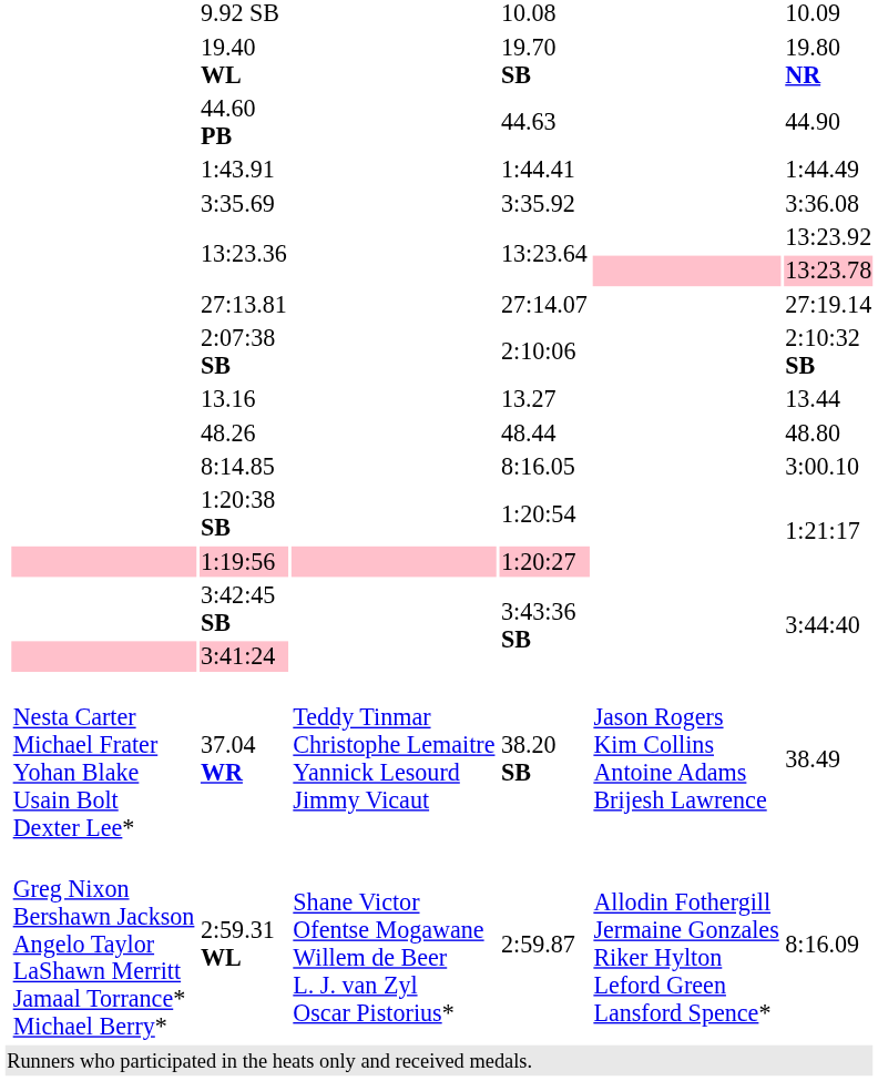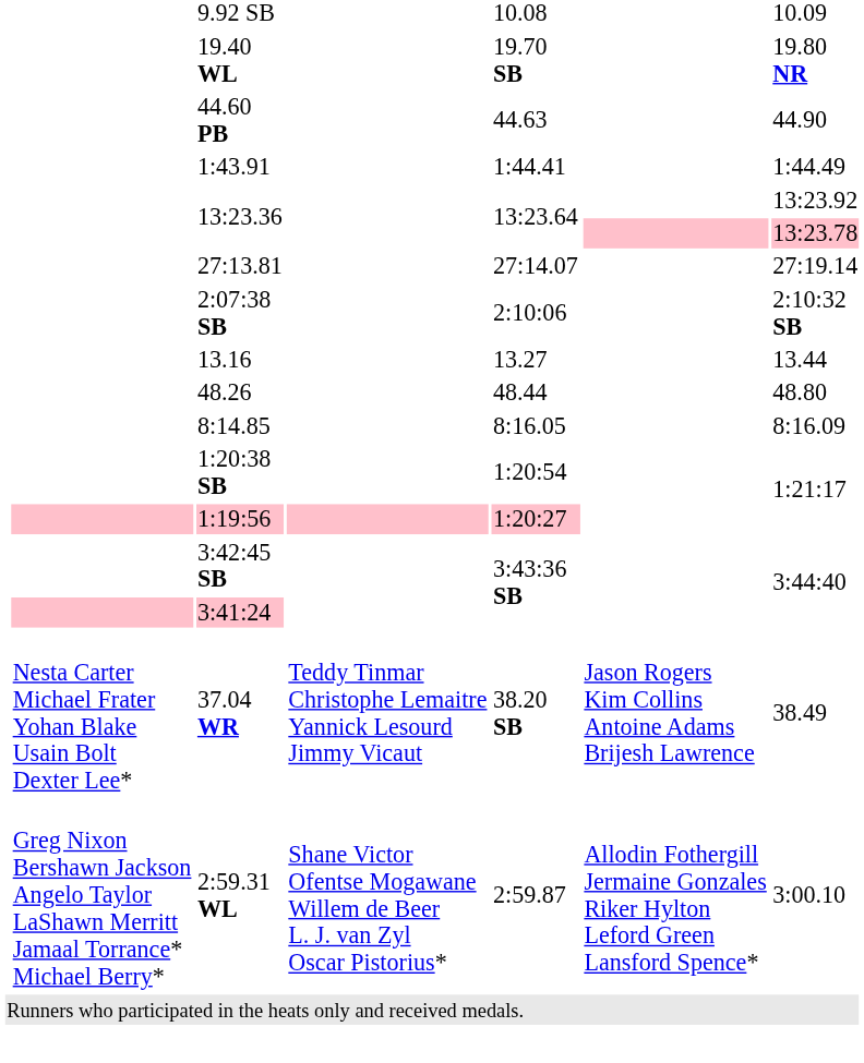- row: 3:35.69 | 3:35.92 | 3:36.08
8:14.85 | column 7: 3:00.10 -> 8:16.09
2:59.31 WL | column 7: 8:16.09 -> 3:00.10
